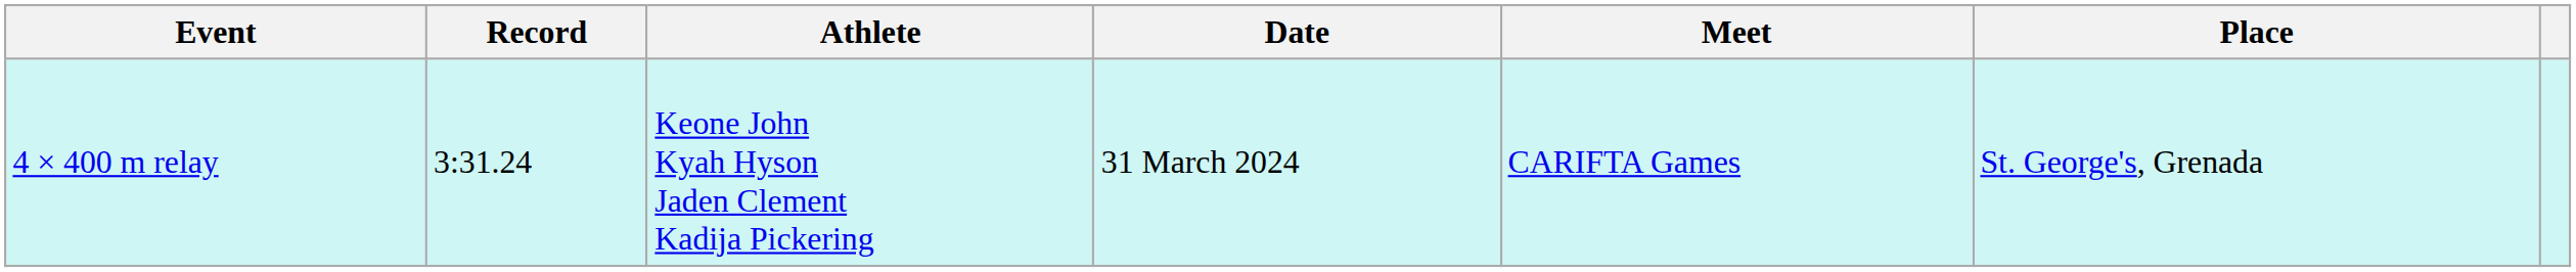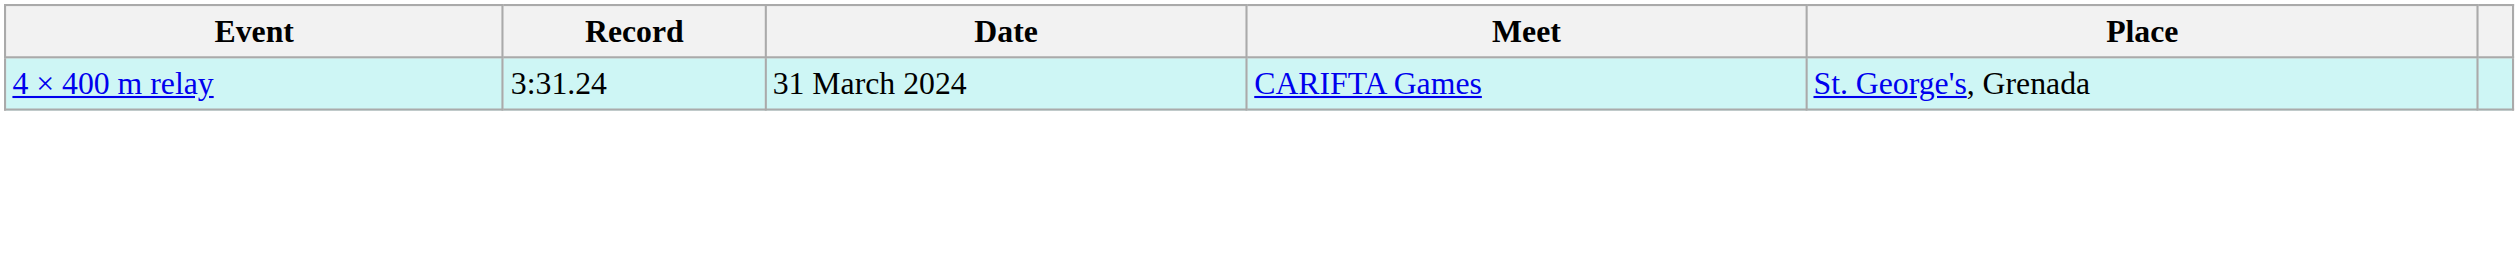- column: Athlete | Keone John Kyah Hyson Jaden Clement Kadija Pickering
